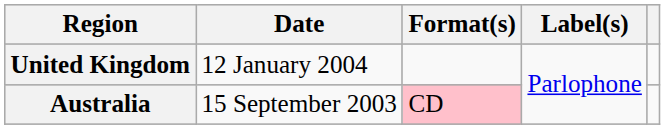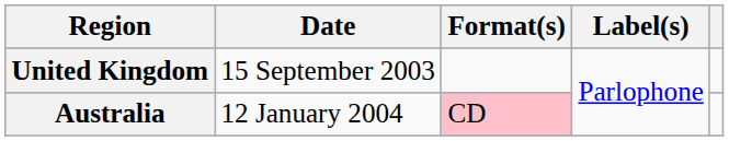United Kingdom | Date: 12 January 2004 -> 15 September 2003
Australia | Date: 15 September 2003 -> 12 January 2004
